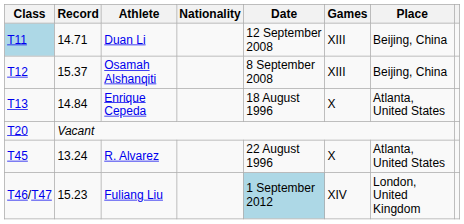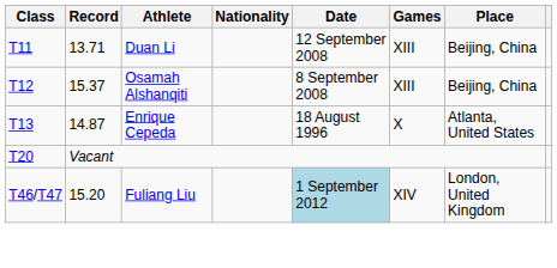Duan Li | Class: lightblue background -> no background
Duan Li | Record: 14.71 -> 13.71
Enrique Cepeda | Record: 14.84 -> 14.87
- row: T45 | 13.24 | R. Alvarez | 22 August 1996 | X | Atlanta, United States
Fuliang Liu | Record: 15.23 -> 15.20
